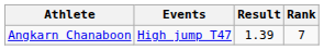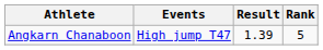Angkarn Chanaboon | Rank: 7 -> 5
